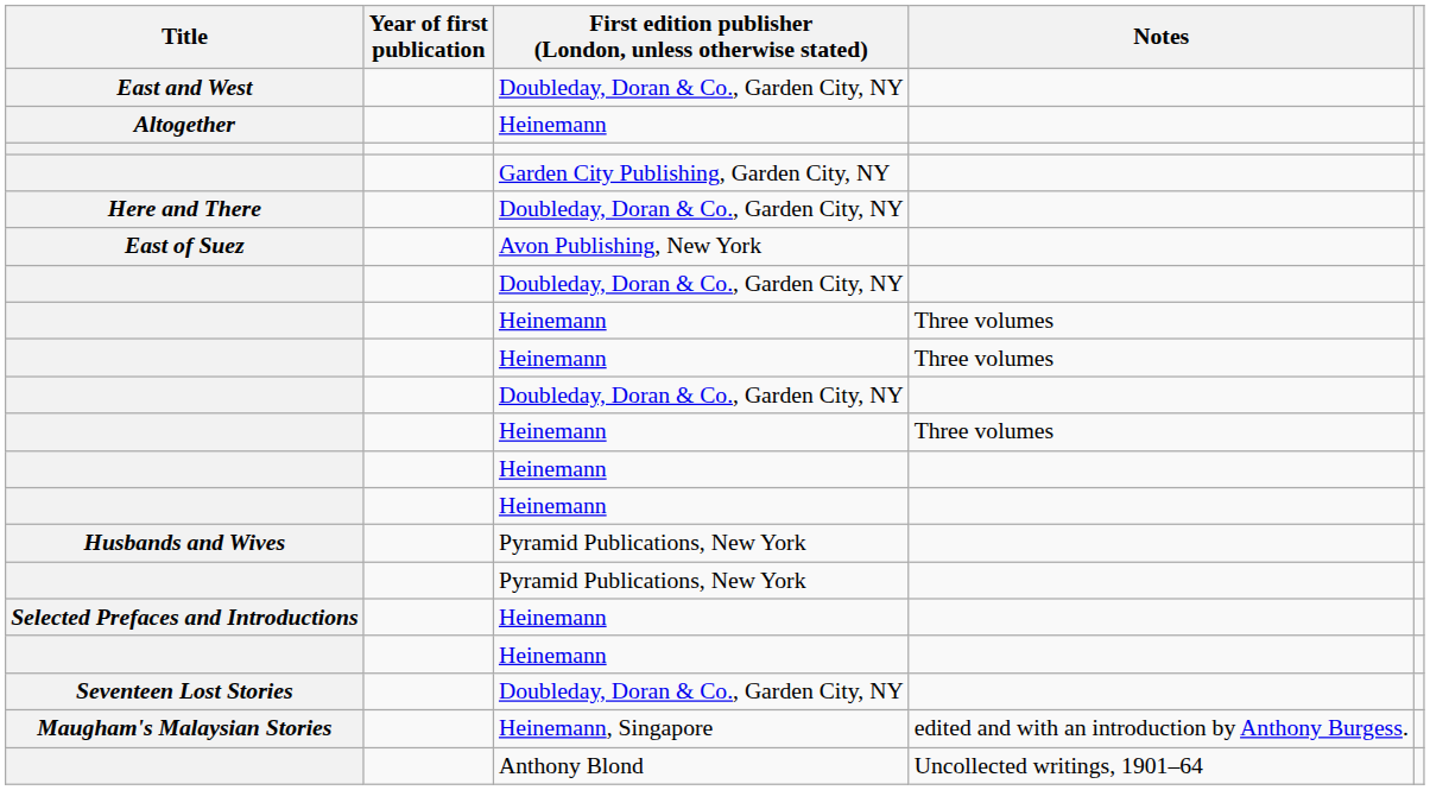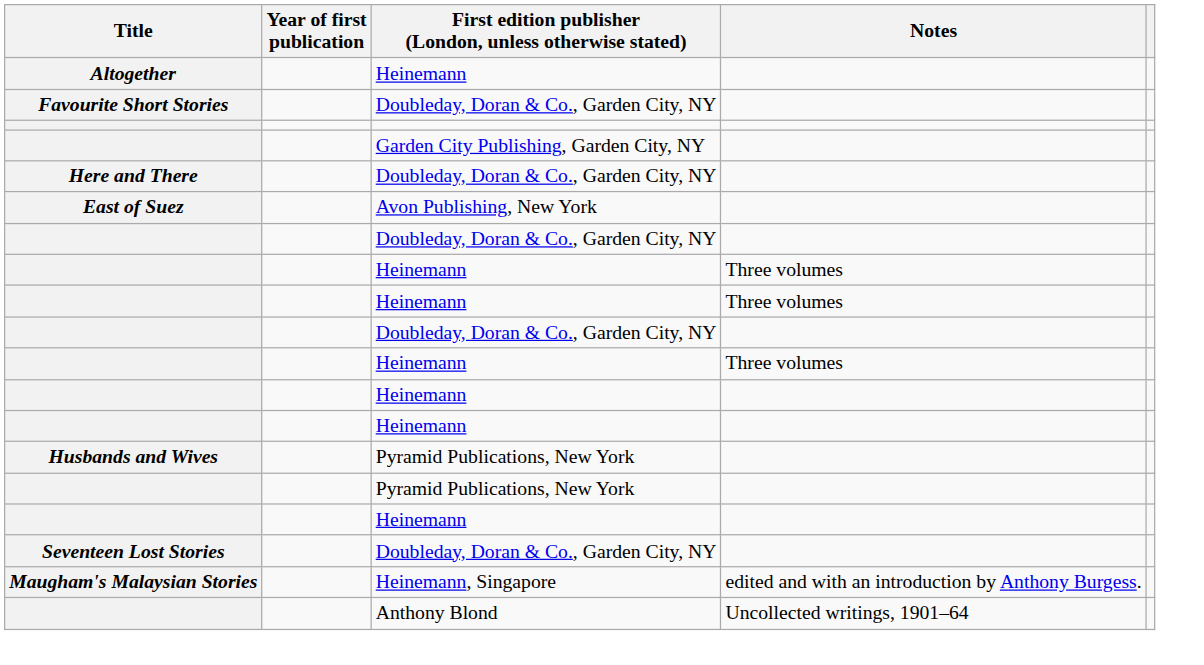- row: East and West | Doubleday, Doran & Co., Garden City, NY
+ row: Favourite Short Stories | Doubleday, Doran & Co., Garden City, NY
- row: Selected Prefaces and Introductions | Heinemann
